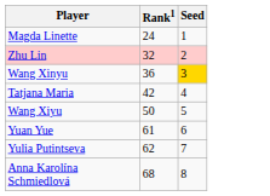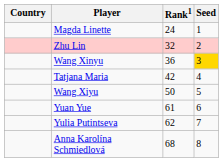+ column: Country
